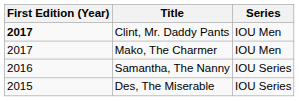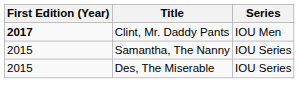- row: 2017 | Mako, The Charmer | IOU Men
Samantha, The Nanny | First Edition (Year): 2016 -> 2015
